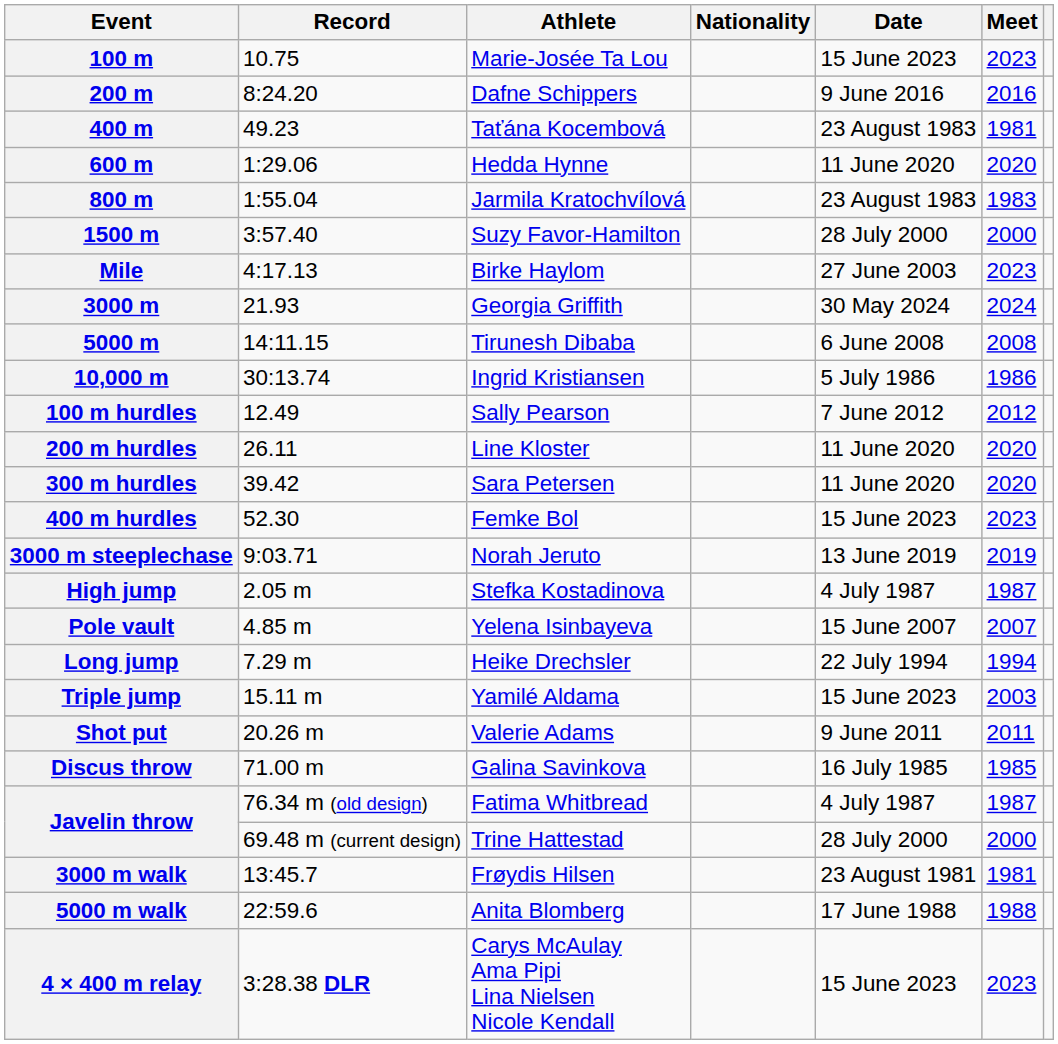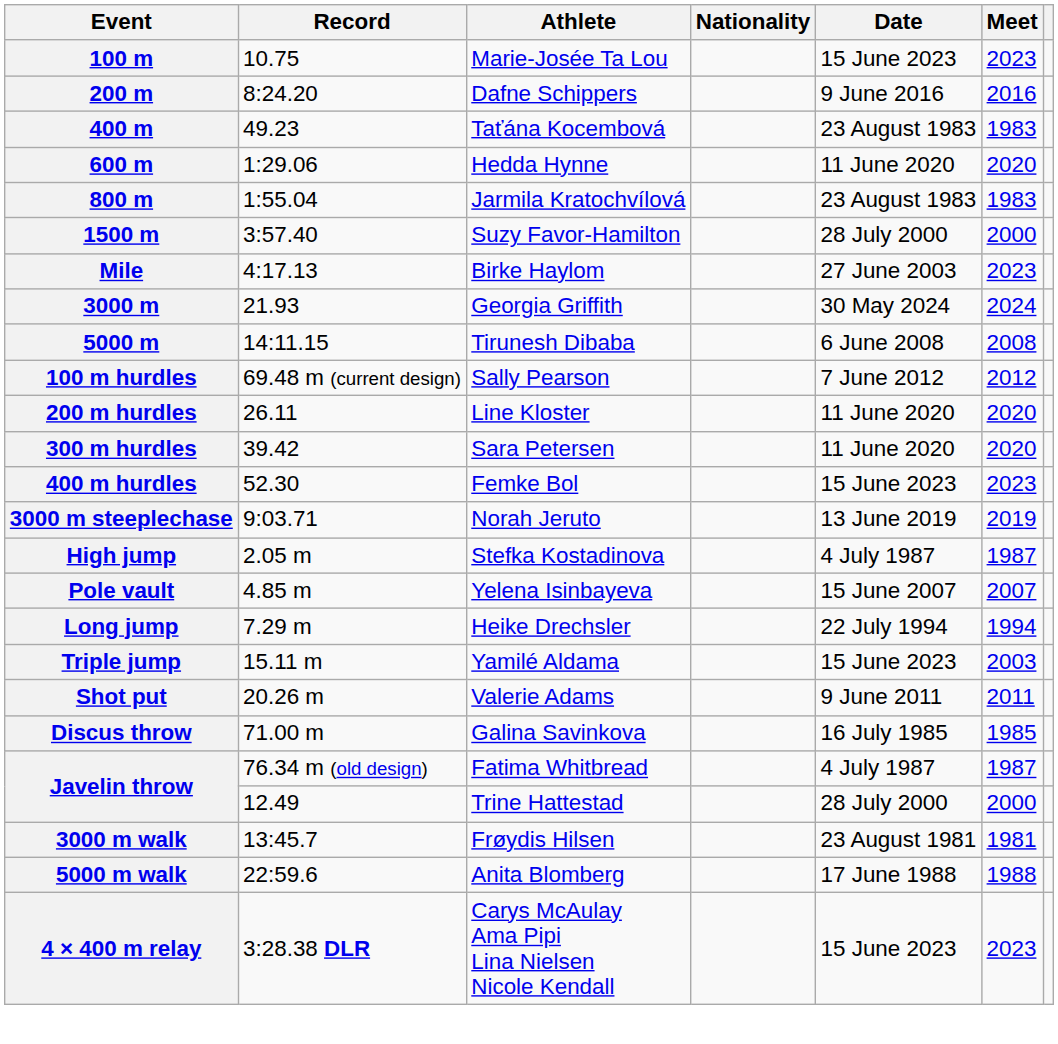400 m | Meet: 1981 -> 1983
- row: 10,000 m | 30:13.74 | Ingrid Kristiansen | 5 July 1986 | 1986
100 m hurdles | Record: 12.49 -> 69.48 m (current design)
Javelin throw / Trine Hattestad | Record: 69.48 m (current design) -> 12.49
